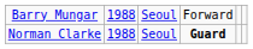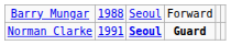Norman Clarke | column 2: 1988 -> 1991
Norman Clarke | column 3: normal -> bold
